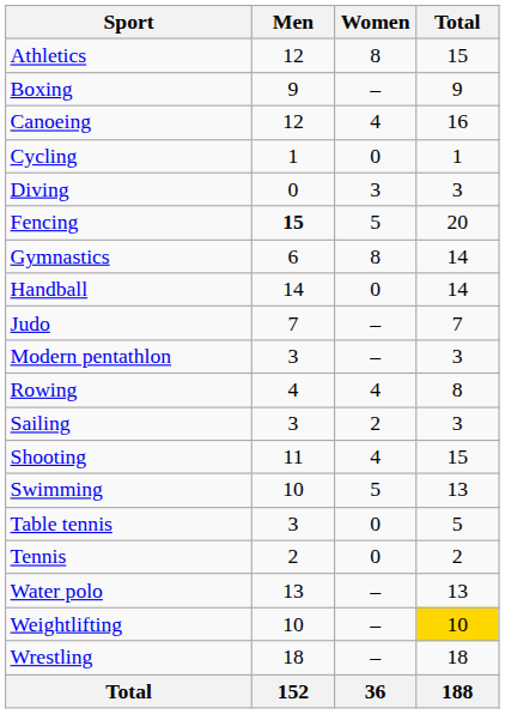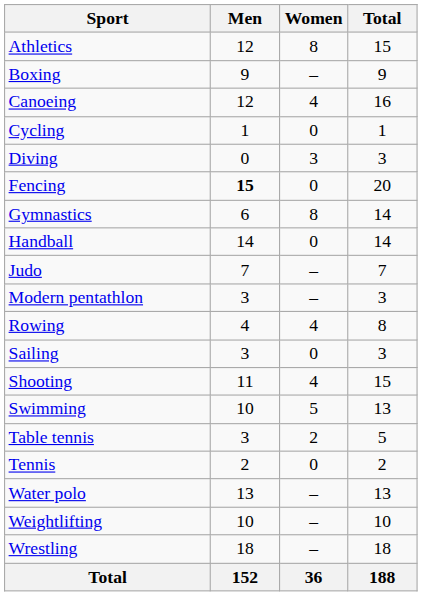Fencing | Women: 5 -> 0
Sailing | Women: 2 -> 0
Table tennis | Women: 0 -> 2
Weightlifting | Total: gold background -> no background
